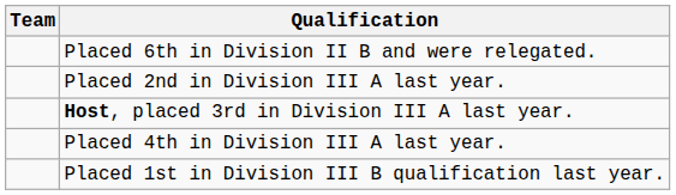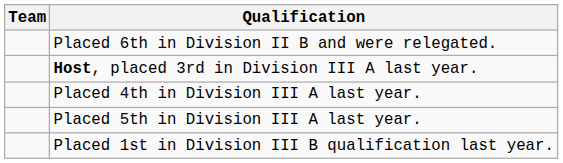- row: Placed 2nd in Division III A last year.
+ row: Placed 5th in Division III A last year.
